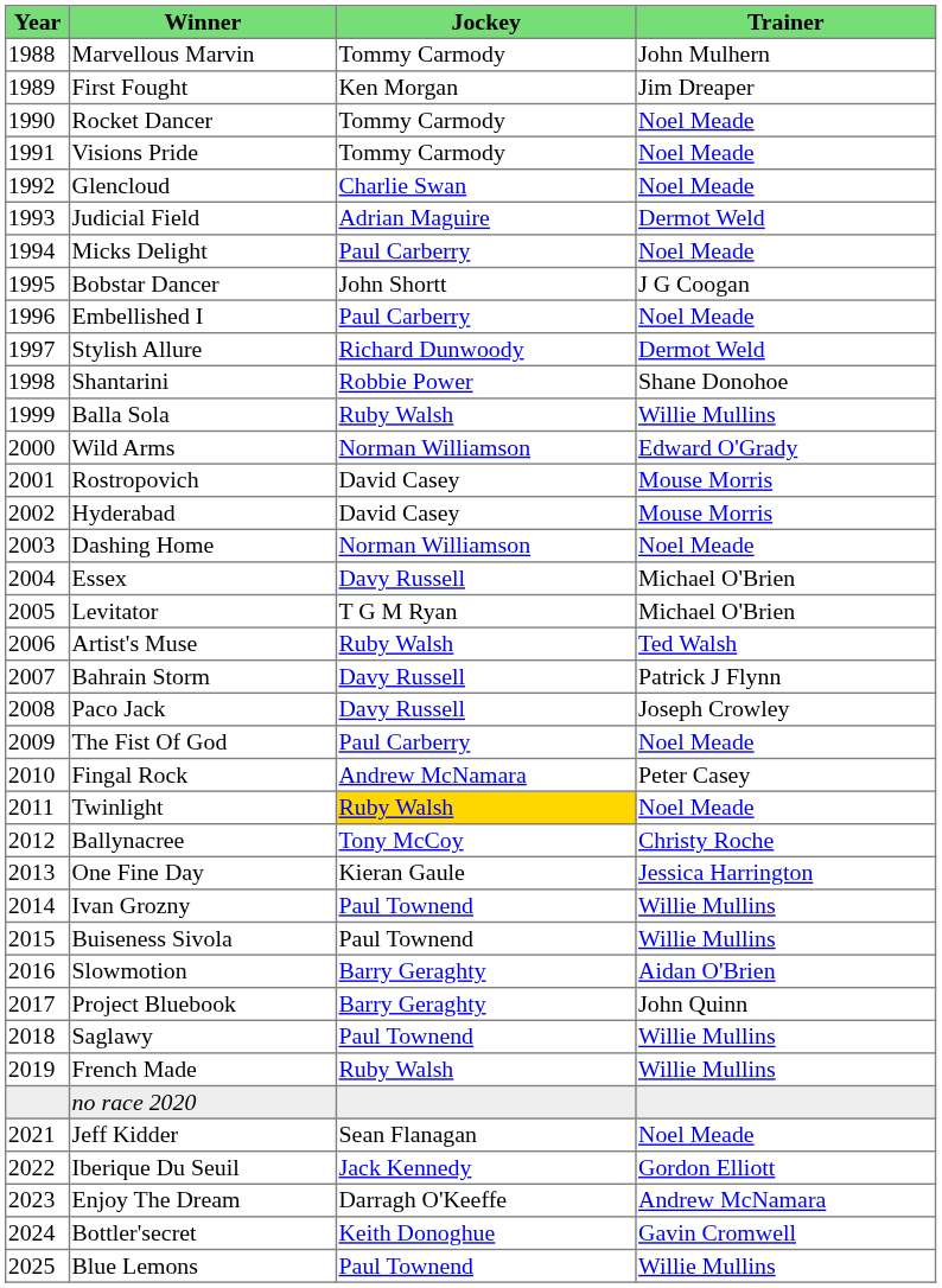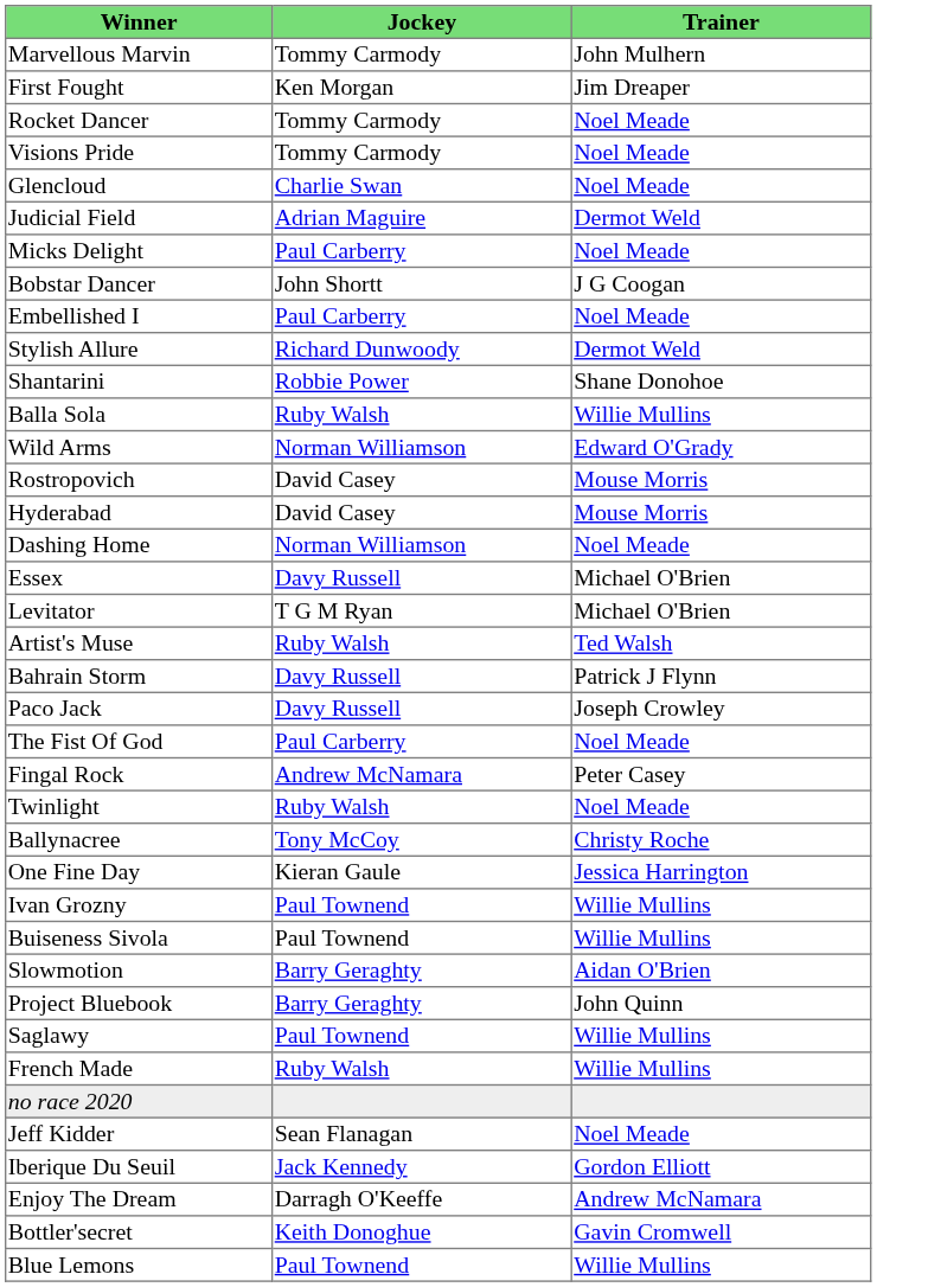- column: Year | 1988 | 1989 | 1990 | 1991 | 1992 | 1993 | 1994 | 1995 | 1996 | 1997 | 1998 | 1999 | 2000 | 2001 | 2002 | 2003 | 2004 | 2005 | 2006 | 2007 | 2008 | 2009 | 2010 | 2011 | 2012 | 2013 | 2014 | 2015 | 2016 | 2017 | 2018 | 2019 | 2021 | 2022 | 2023 | 2024 | 2025
Twinlight | Jockey: gold background -> no background
